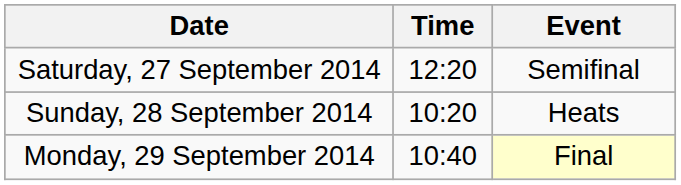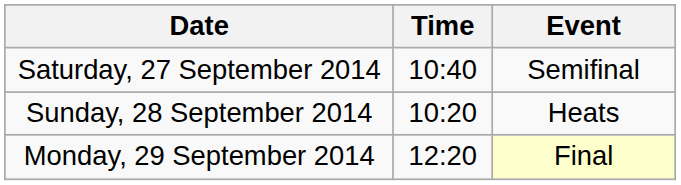Saturday, 27 September 2014 | Time: 12:20 -> 10:40
Monday, 29 September 2014 | Time: 10:40 -> 12:20
